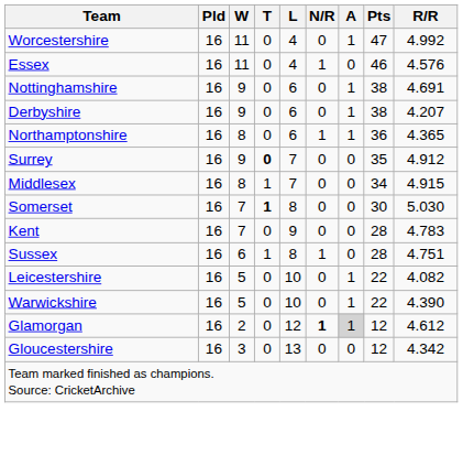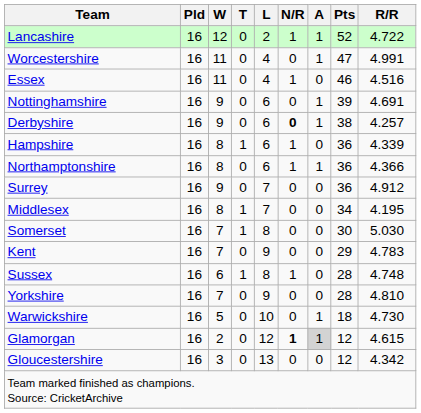+ row: Lancashire | 16 | 12 | 0 | 2 | 1 | 1 | 52 | 4.722
Worcestershire | R/R: 4.992 -> 4.991
Essex | R/R: 4.576 -> 4.516
Nottinghamshire | Pts: 38 -> 39
Derbyshire | N/R: normal -> bold
Derbyshire | R/R: 4.207 -> 4.257
+ row: Hampshire | 16 | 8 | 1 | 6 | 1 | 0 | 36 | 4.339
Northamptonshire | R/R: 4.365 -> 4.366
Surrey | T: bold -> normal
Surrey | Pts: 35 -> 36
Middlesex | R/R: 4.915 -> 4.195
Somerset | T: bold -> normal
Kent | Pts: 28 -> 29
Sussex | R/R: 4.751 -> 4.748
+ row: Yorkshire | 16 | 7 | 0 | 9 | 0 | 0 | 28 | 4.810
- row: Leicestershire | 16 | 5 | 0 | 10 | 0 | 1 | 22 | 4.082
Warwickshire | Pts: 22 -> 18
Warwickshire | R/R: 4.390 -> 4.730
Glamorgan | R/R: 4.612 -> 4.615
